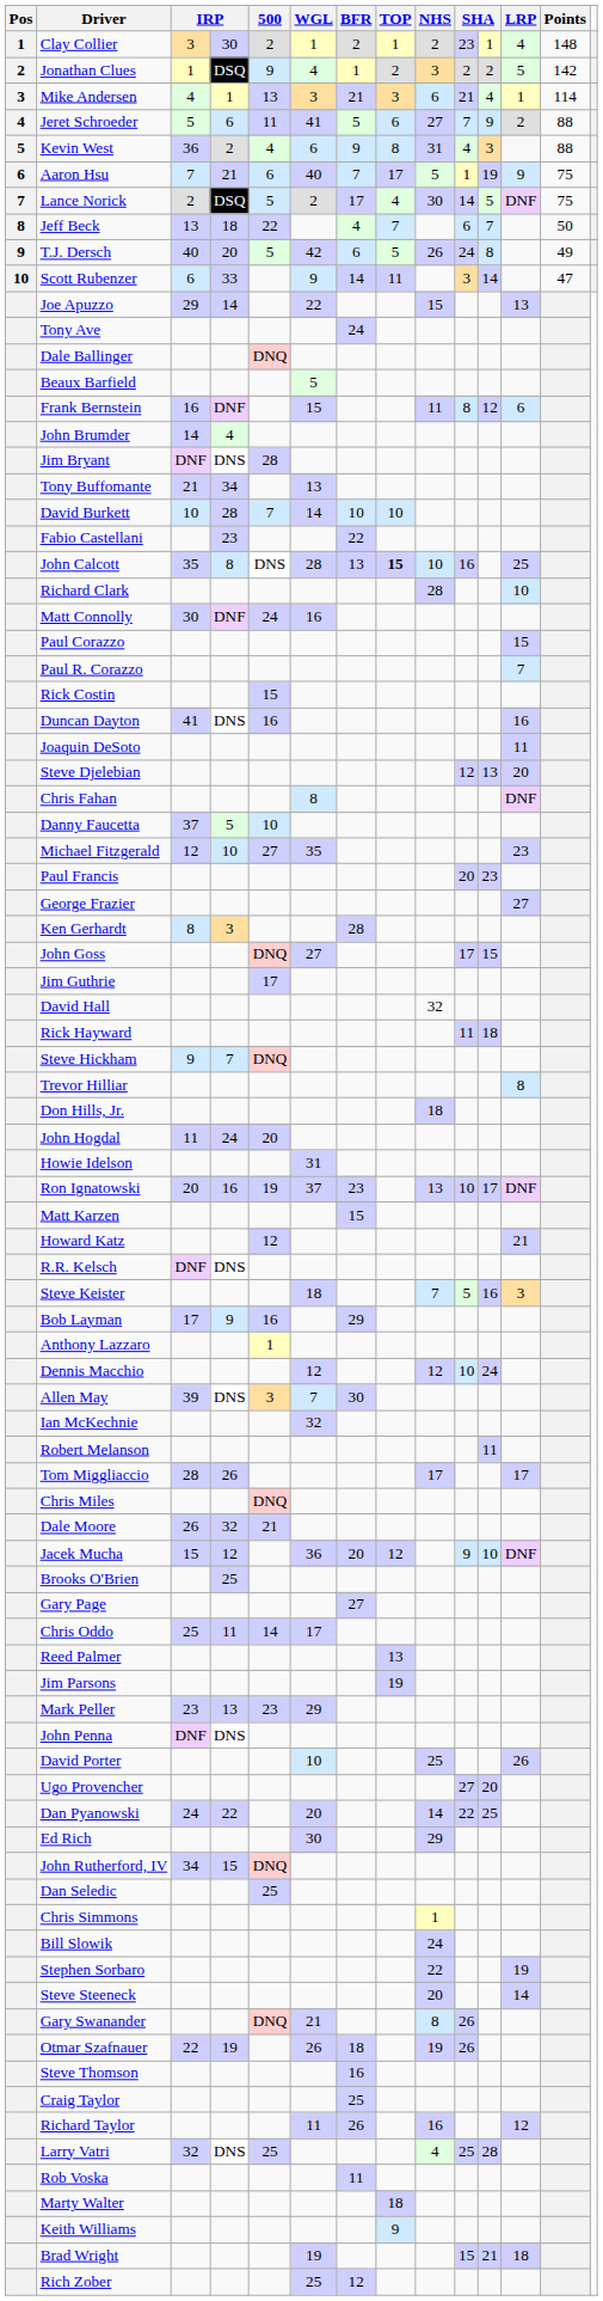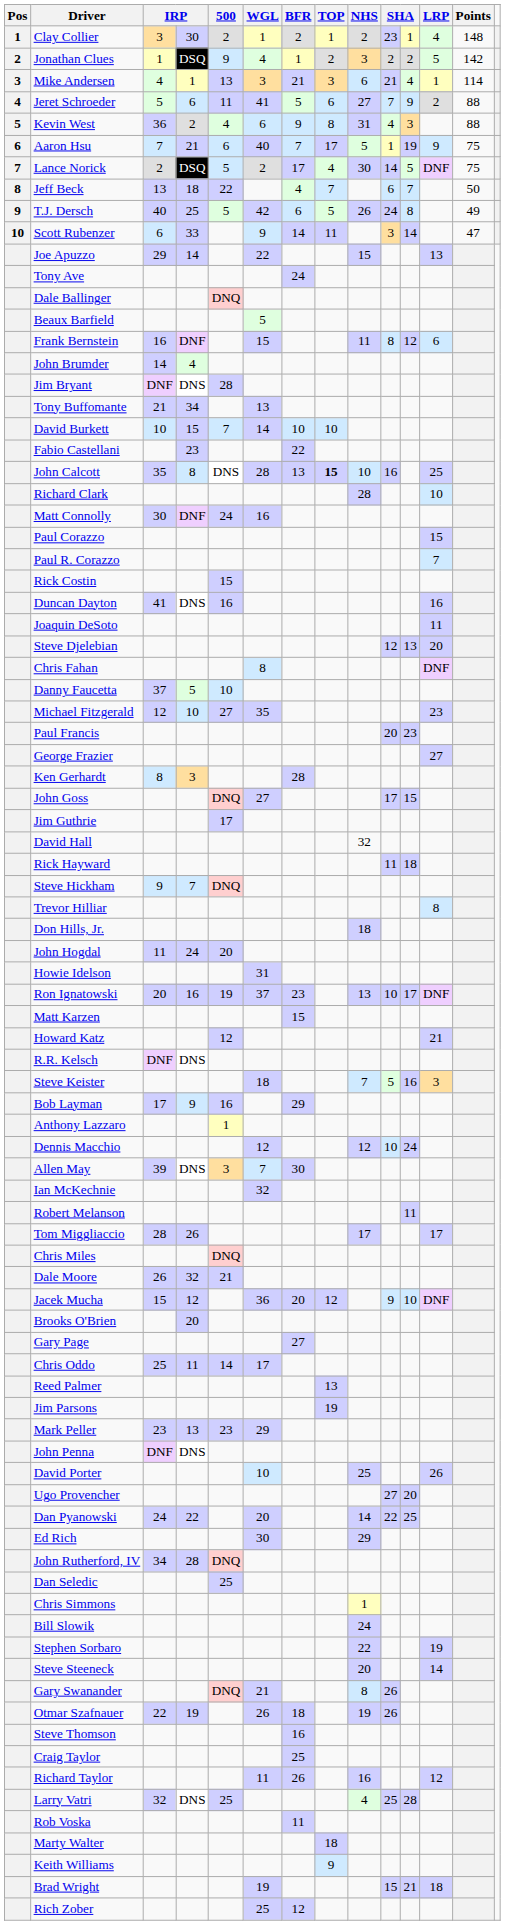T.J. Dersch | column 4: 20 -> 25
David Burkett | column 4: 28 -> 15
Brooks O'Brien | column 4: 25 -> 20
John Rutherford, IV | column 4: 15 -> 28
